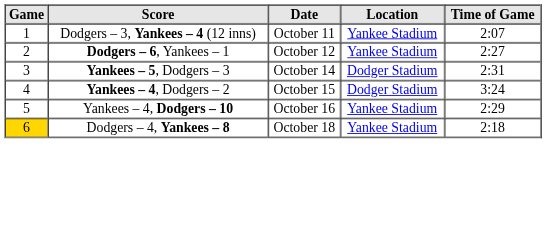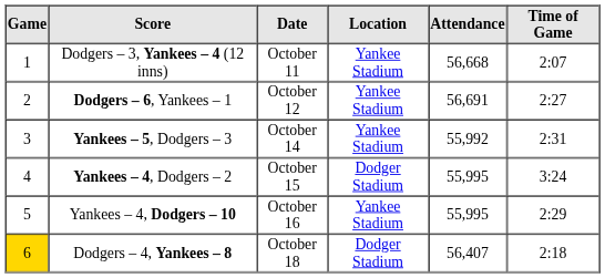+ column: Attendance | 56,668 | 56,691 | 55,992 | 55,995 | 55,995 | 56,407
Yankees – 5, Dodgers – 3 | Location: Dodger Stadium -> Yankee Stadium
Dodgers – 4, Yankees – 8 | Location: Yankee Stadium -> Dodger Stadium
